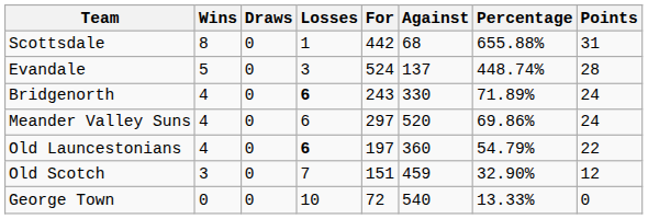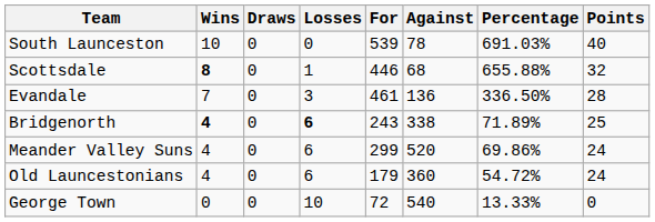+ row: South Launceston | 10 | 0 | 0 | 539 | 78 | 691.03% | 40
Scottsdale | Wins: normal -> bold
Scottsdale | For: 442 -> 446
Scottsdale | Points: 31 -> 32
Evandale | Wins: 5 -> 7
Evandale | For: 524 -> 461
Evandale | Against: 137 -> 136
Evandale | Percentage: 448.74% -> 336.50%
Bridgenorth | Wins: normal -> bold
Bridgenorth | Against: 330 -> 338
Bridgenorth | Points: 24 -> 25
Meander Valley Suns | For: 297 -> 299
Old Launcestonians | Losses: bold -> normal
Old Launcestonians | For: 197 -> 179
Old Launcestonians | Percentage: 54.79% -> 54.72%
Old Launcestonians | Points: 22 -> 24
- row: Old Scotch | 3 | 0 | 7 | 151 | 459 | 32.90% | 12
